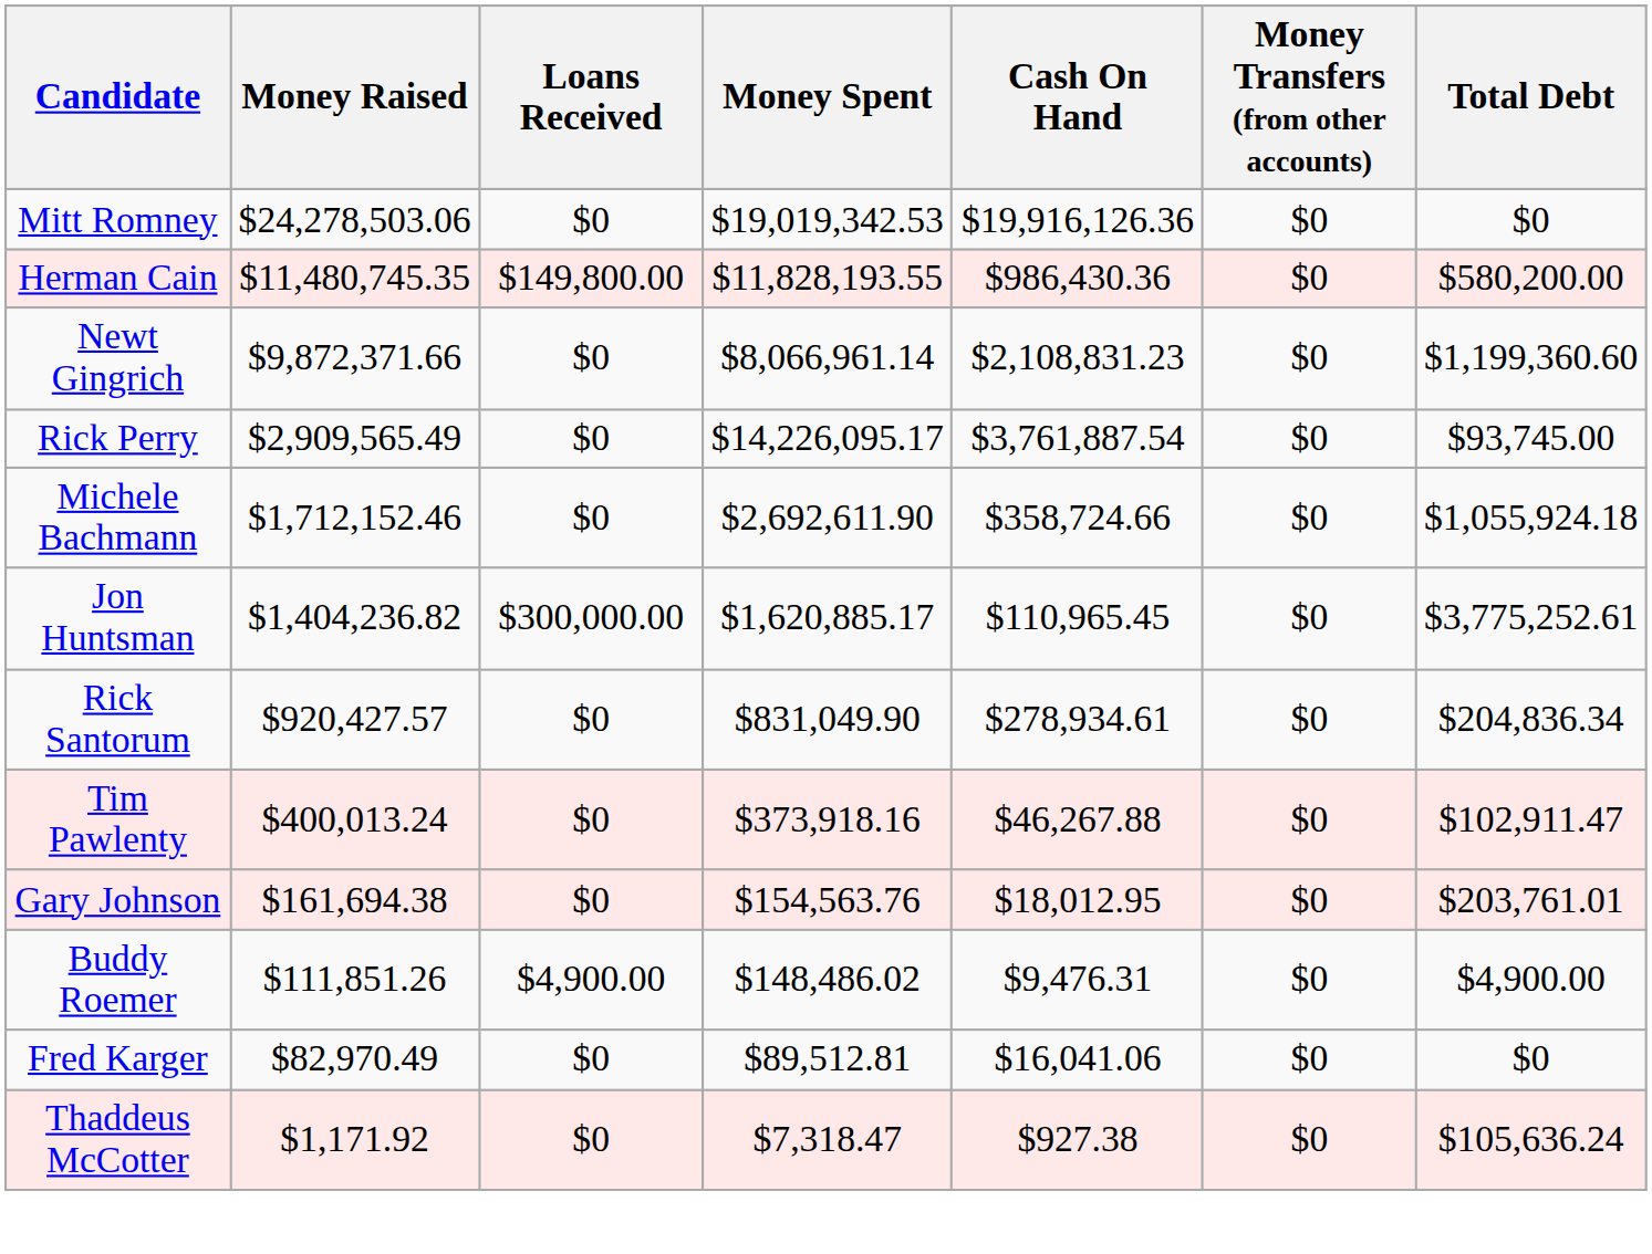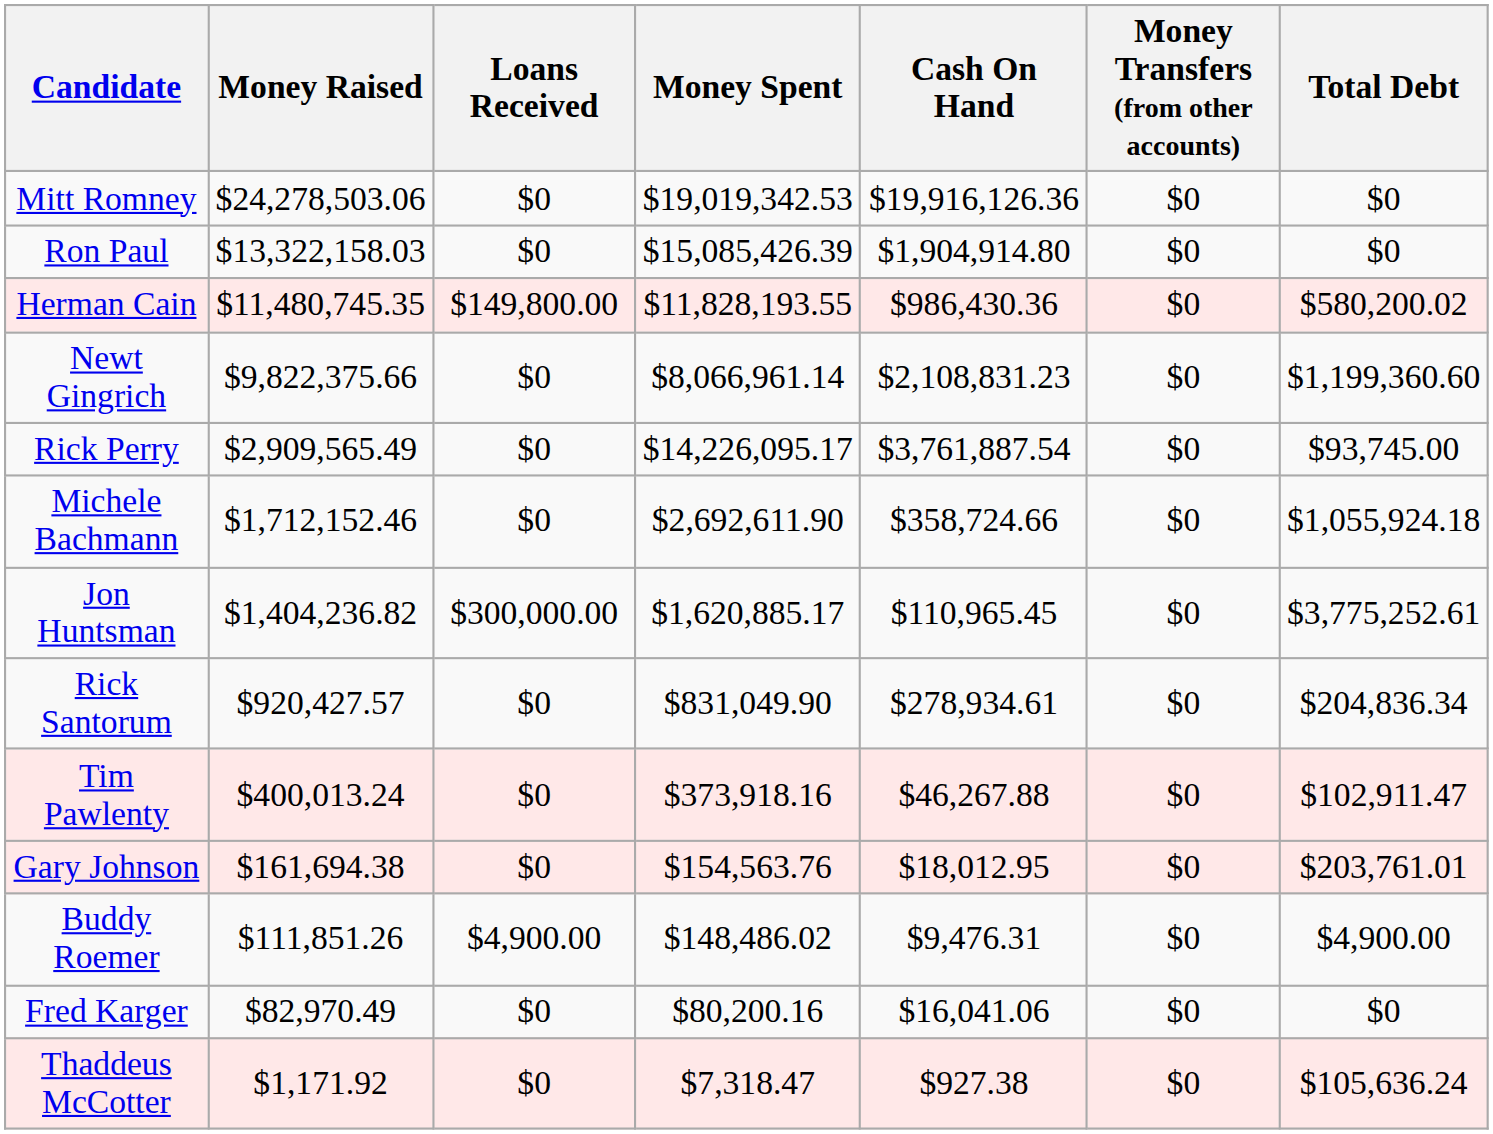+ row: Ron Paul | $13,322,158.03 | $0 | $15,085,426.39 | $1,904,914.80 | $0 | $0
Herman Cain | Total Debt: $580,200.00 -> $580,200.02
Newt Gingrich | Money Raised: $9,872,371.66 -> $9,822,375.66
Fred Karger | Money Spent: $89,512.81 -> $80,200.16
